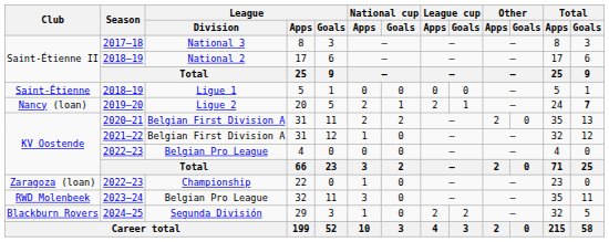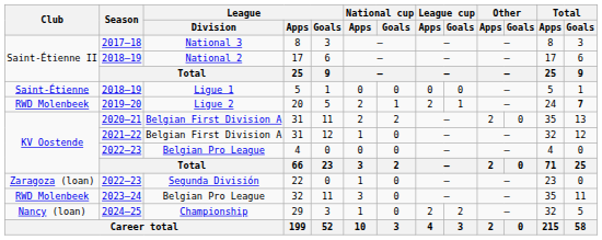20 | Club: Nancy (loan) -> RWD Molenbeek
22 | League / Division: Championship -> Segunda División
29 | Club: Blackburn Rovers -> Nancy (loan)
29 | League / Division: Segunda División -> Championship
